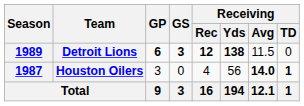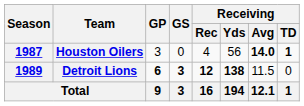rows swapped: Houston Oilers <-> Detroit Lions
